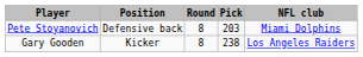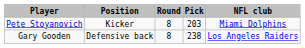Pete Stoyanovich | Position: Defensive back -> Kicker
Gary Gooden | Position: Kicker -> Defensive back
